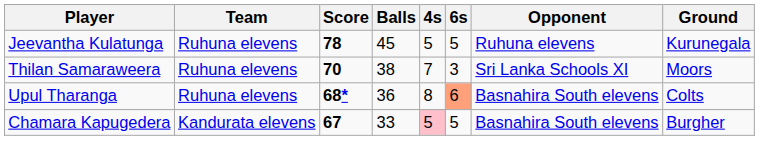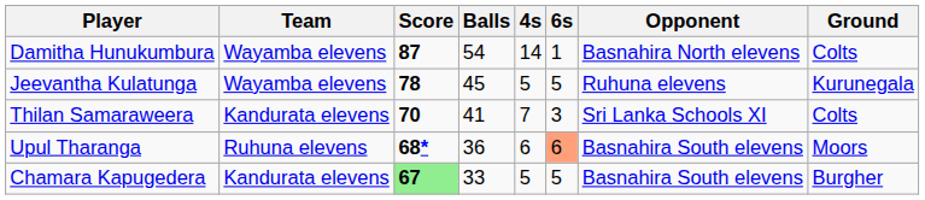+ row: Damitha Hunukumbura | Wayamba elevens | 87 | 54 | 14 | 1 | Basnahira North elevens | Colts
Jeevantha Kulatunga | Team: Ruhuna elevens -> Wayamba elevens
Thilan Samaraweera | Team: Ruhuna elevens -> Kandurata elevens
Thilan Samaraweera | Balls: 38 -> 41
Thilan Samaraweera | Ground: Moors -> Colts
Upul Tharanga | 4s: 8 -> 6
Upul Tharanga | Ground: Colts -> Moors
Chamara Kapugedera | Score: no background -> lightgreen background
Chamara Kapugedera | 4s: pink background -> no background
